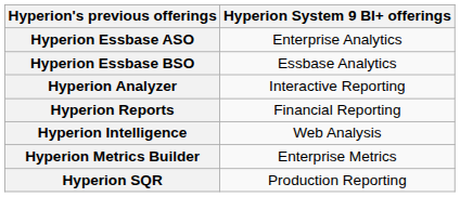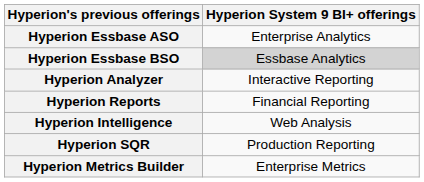Hyperion Essbase BSO | Hyperion System 9 BI+ offerings: no background -> lightgrey background
rows swapped: Hyperion SQR <-> Hyperion Metrics Builder
